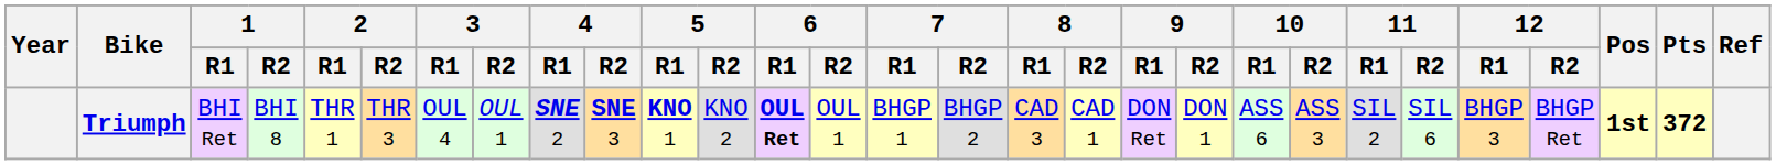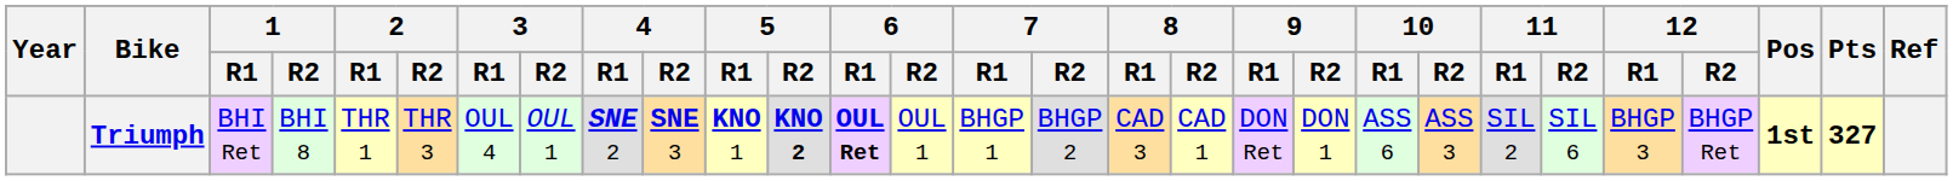Triumph | 5 / R2: normal -> bold
Triumph | Pts: 372 -> 327
